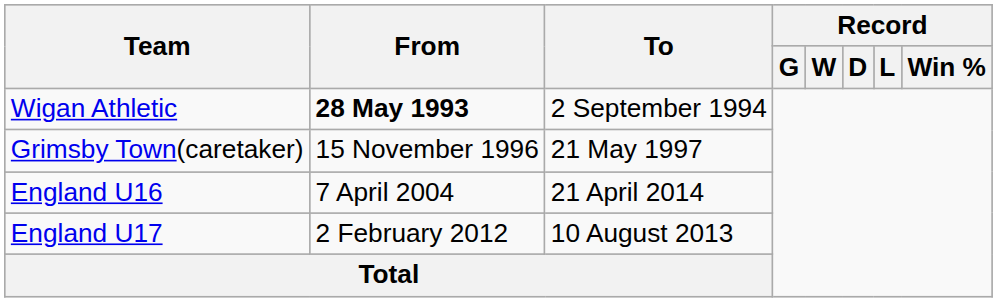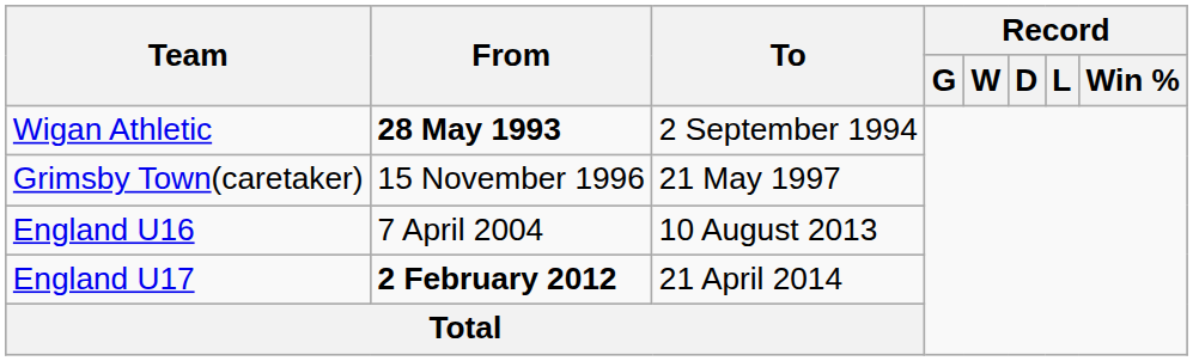England U16 | To: 21 April 2014 -> 10 August 2013
England U17 | From: normal -> bold
England U17 | To: 10 August 2013 -> 21 April 2014
